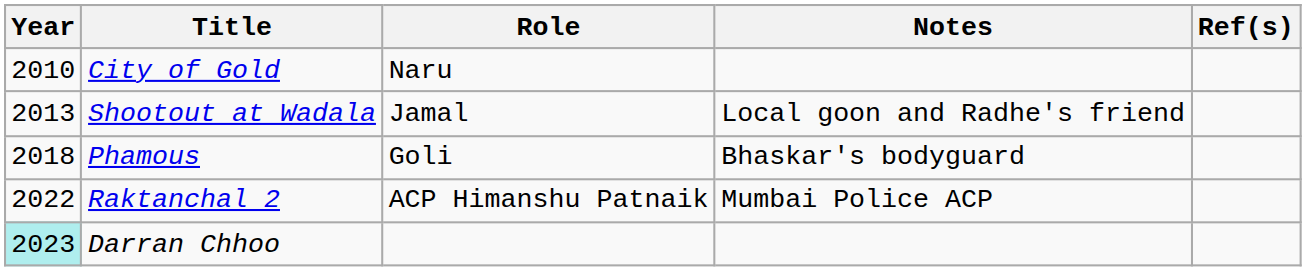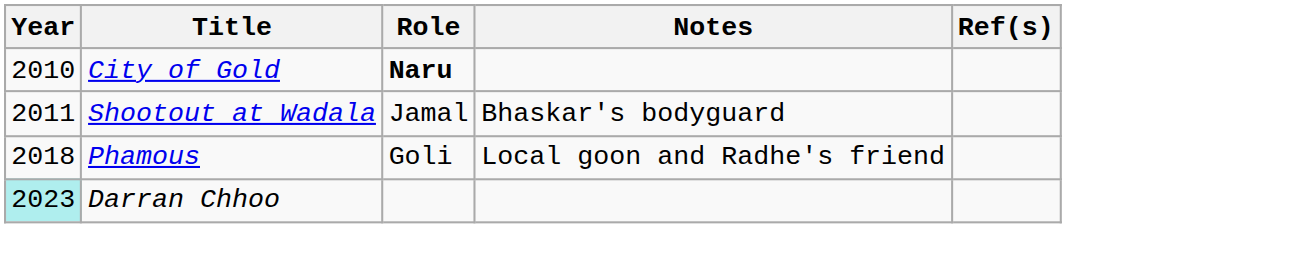City of Gold | Role: normal -> bold
Shootout at Wadala | Year: 2013 -> 2011
Shootout at Wadala | Notes: Local goon and Radhe's friend -> Bhaskar's bodyguard
Phamous | Notes: Bhaskar's bodyguard -> Local goon and Radhe's friend
- row: 2022 | Raktanchal 2 | ACP Himanshu Patnaik | Mumbai Police ACP
